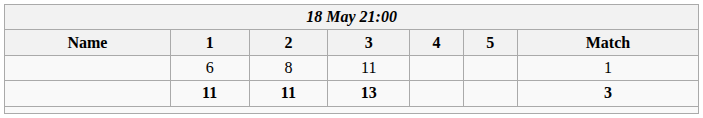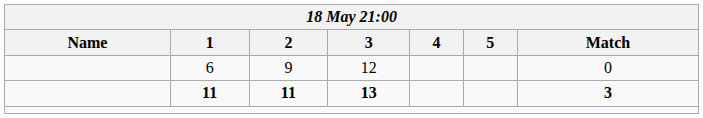6 | 2: 8 -> 9
6 | 3: 11 -> 12
6 | Match: 1 -> 0
